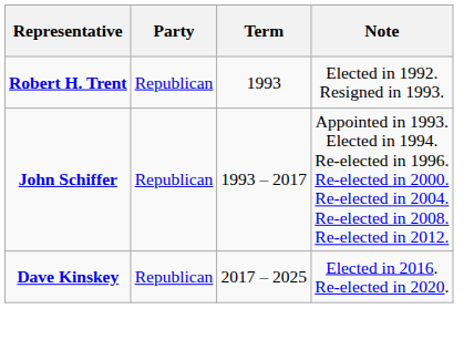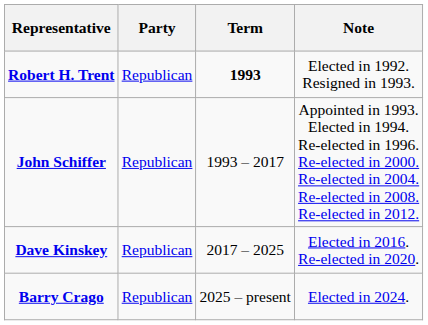Robert H. Trent | Term: normal -> bold
+ row: Barry Crago | Republican | 2025 – present | Elected in 2024.
